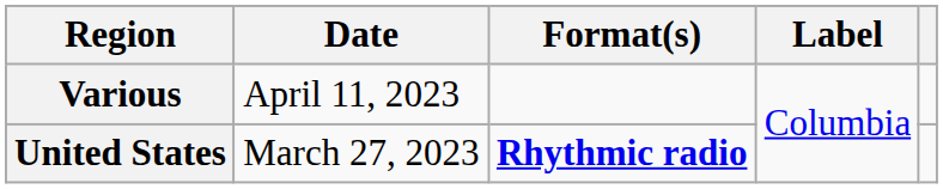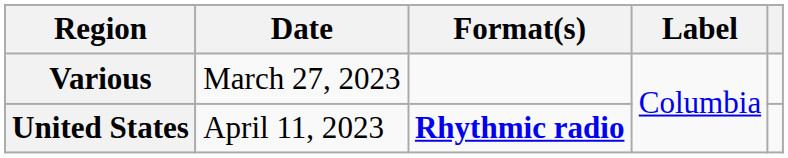Various | Date: April 11, 2023 -> March 27, 2023
United States | Date: March 27, 2023 -> April 11, 2023
